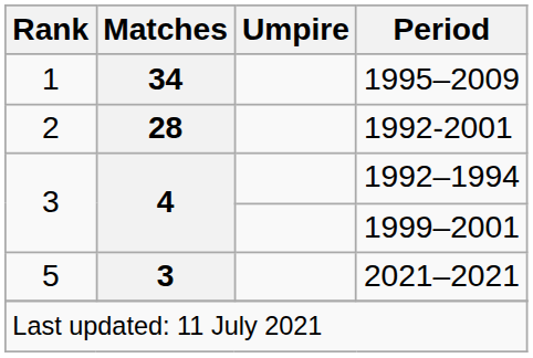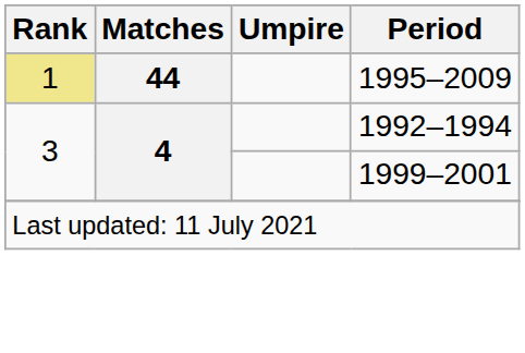1995–2009 | Rank: no background -> khaki background
1995–2009 | Matches: 34 -> 44
- row: 2 | 28 | 1992-2001
- row: 5 | 3 | 2021–2021
